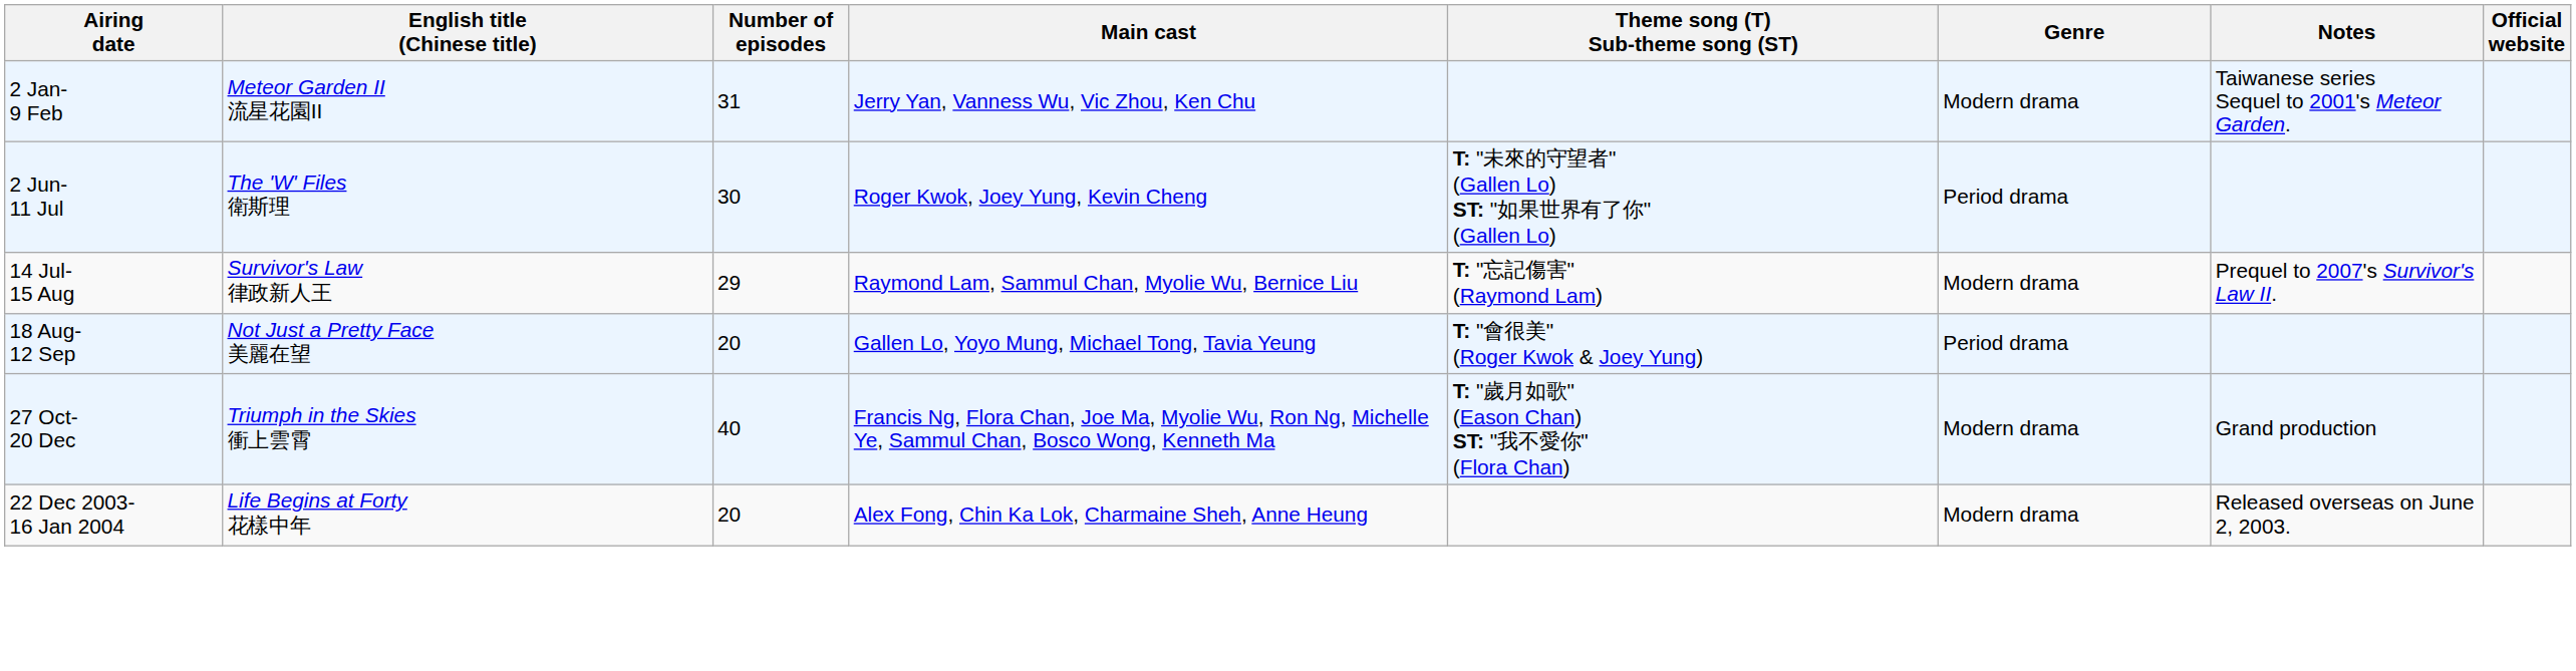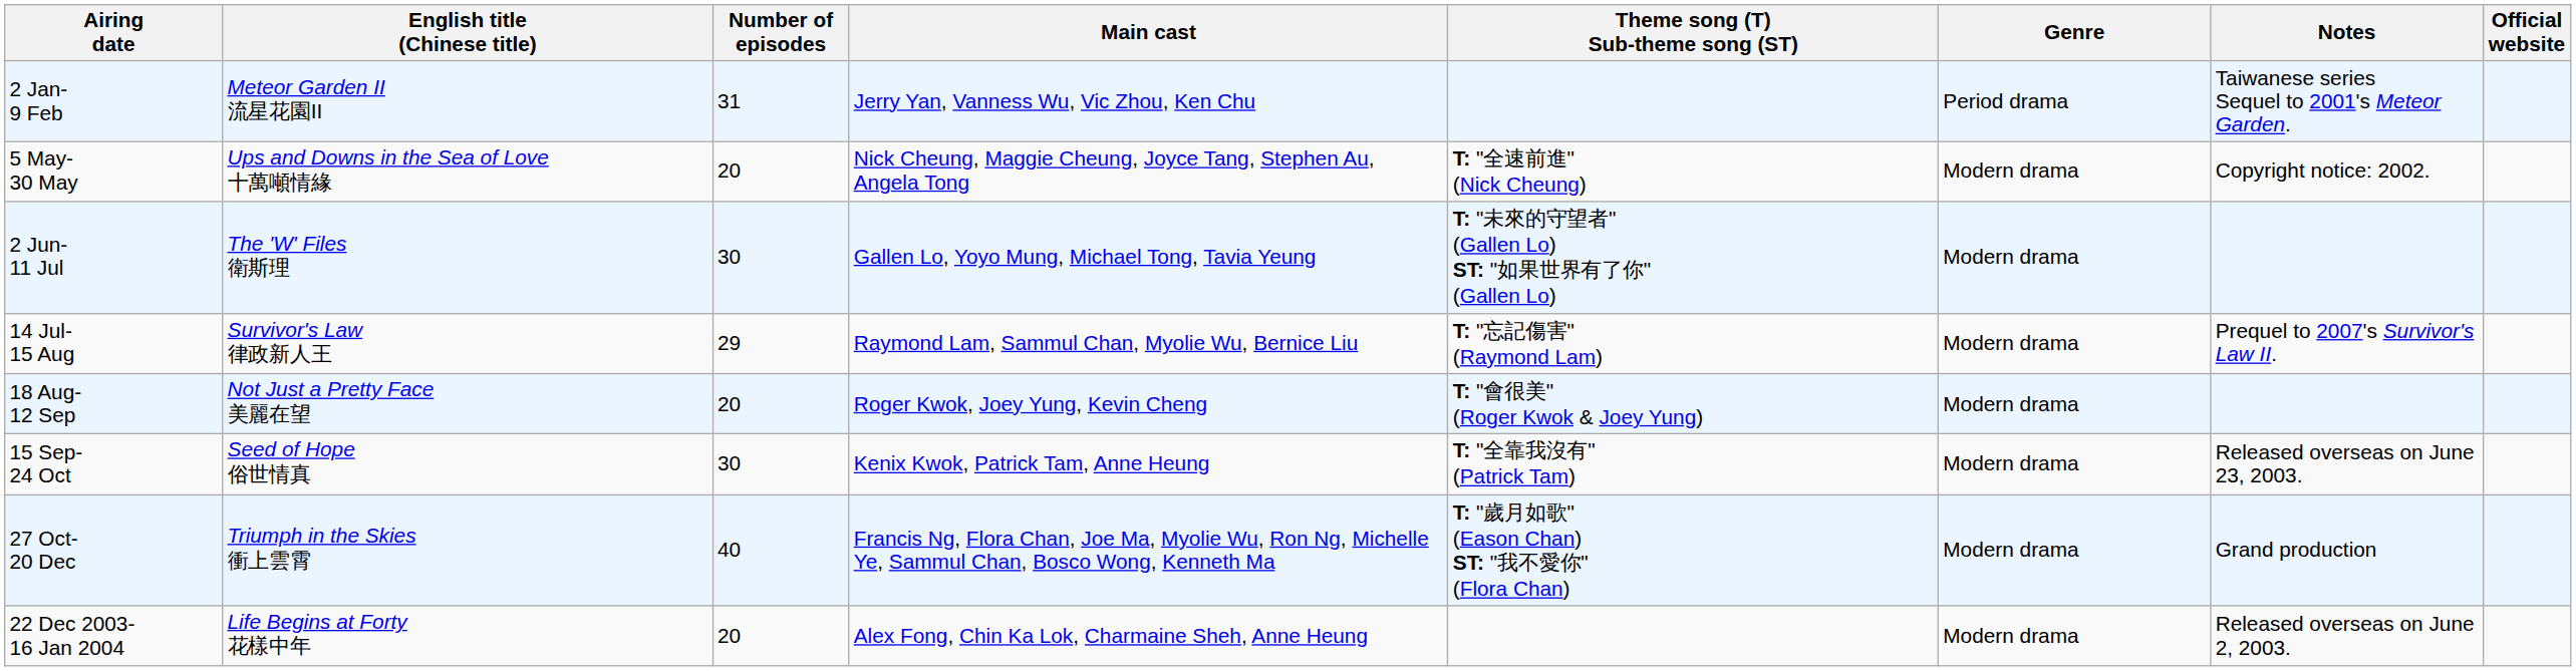2 Jan- 9 Feb | Genre: Modern drama -> Period drama
+ row: 5 May- 30 May | Ups and Downs in the Sea of Love 十萬噸情緣 | 20 | Nick Cheung, Maggie Cheung, Joyce Tang, Stephen Au, Angela Tong | T: "全速前進" (Nick Cheung) | Modern drama | Copyright notice: 2002.
2 Jun- 11 Jul | Main cast: Roger Kwok, Joey Yung, Kevin Cheng -> Gallen Lo, Yoyo Mung, Michael Tong, Tavia Yeung
2 Jun- 11 Jul | Genre: Period drama -> Modern drama
18 Aug- 12 Sep | Main cast: Gallen Lo, Yoyo Mung, Michael Tong, Tavia Yeung -> Roger Kwok, Joey Yung, Kevin Cheng
18 Aug- 12 Sep | Genre: Period drama -> Modern drama
+ row: 15 Sep- 24 Oct | Seed of Hope 俗世情真 | 30 | Kenix Kwok, Patrick Tam, Anne Heung | T: "全靠我沒有" (Patrick Tam) | Modern drama | Released overseas on June 23, 2003.
